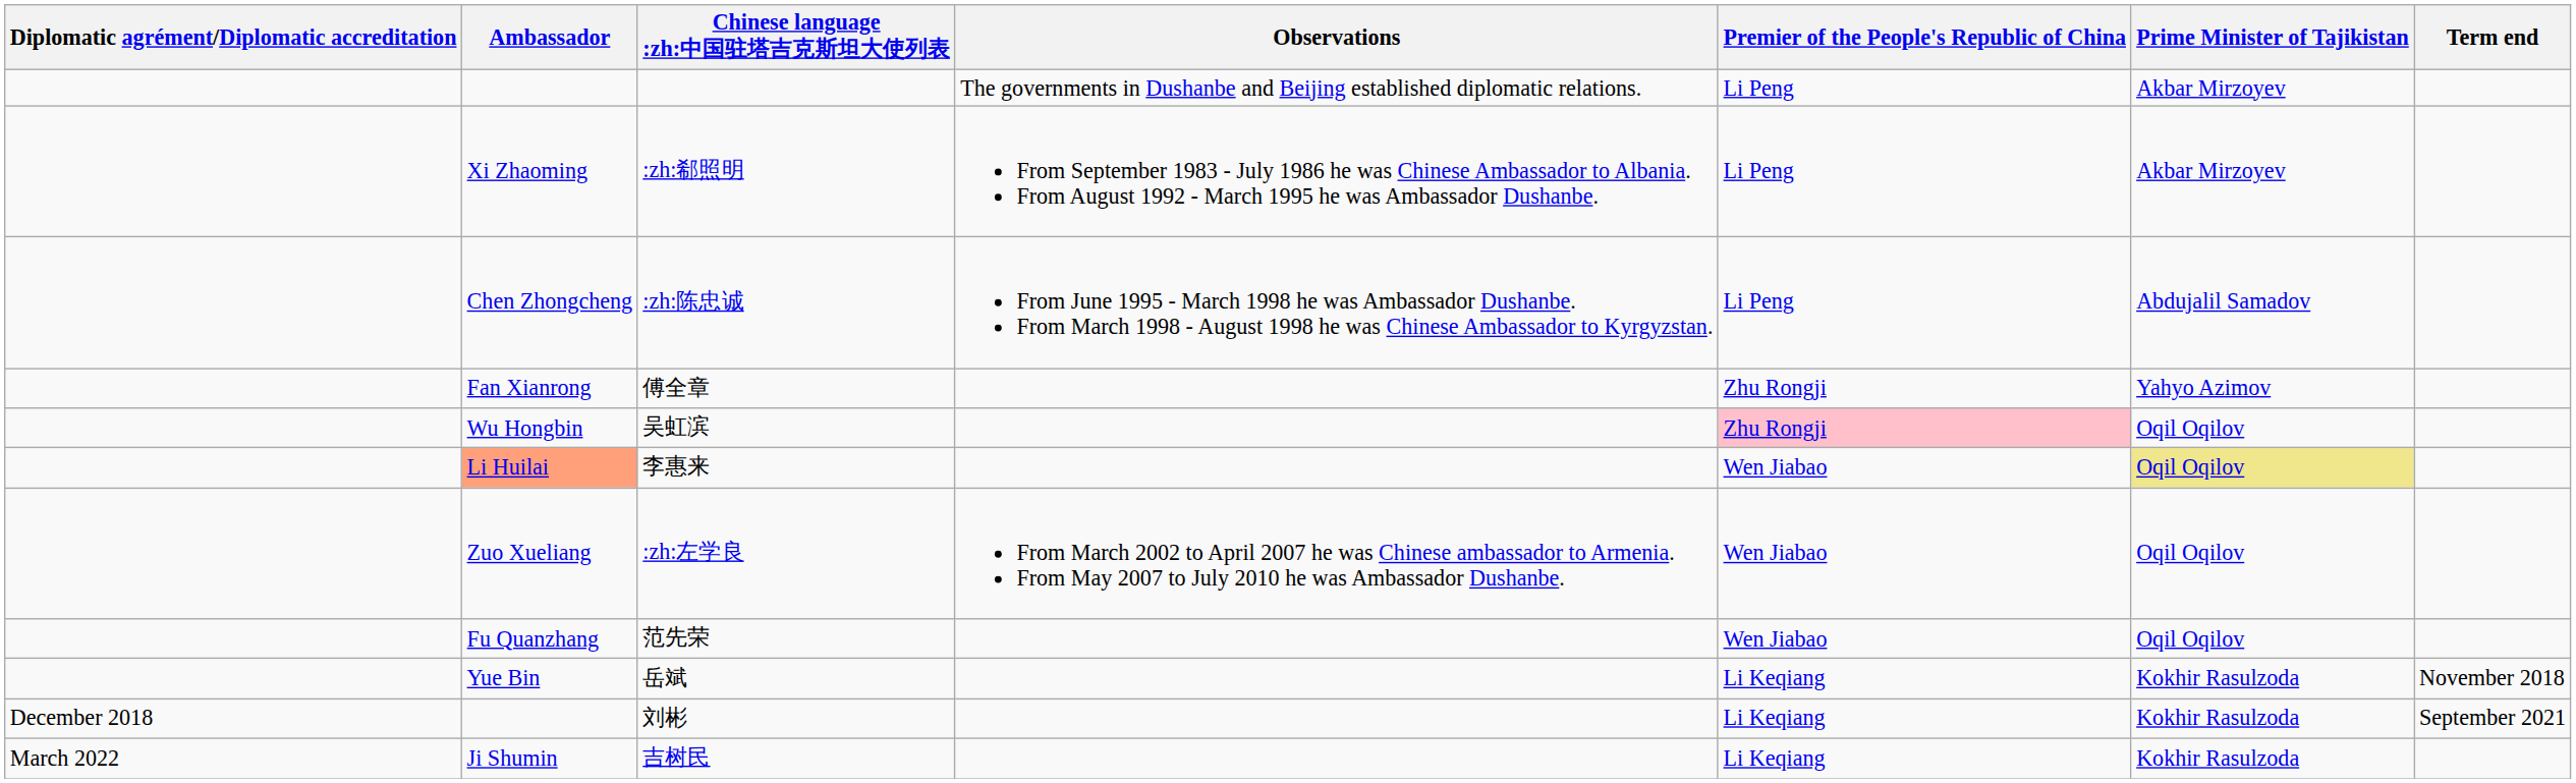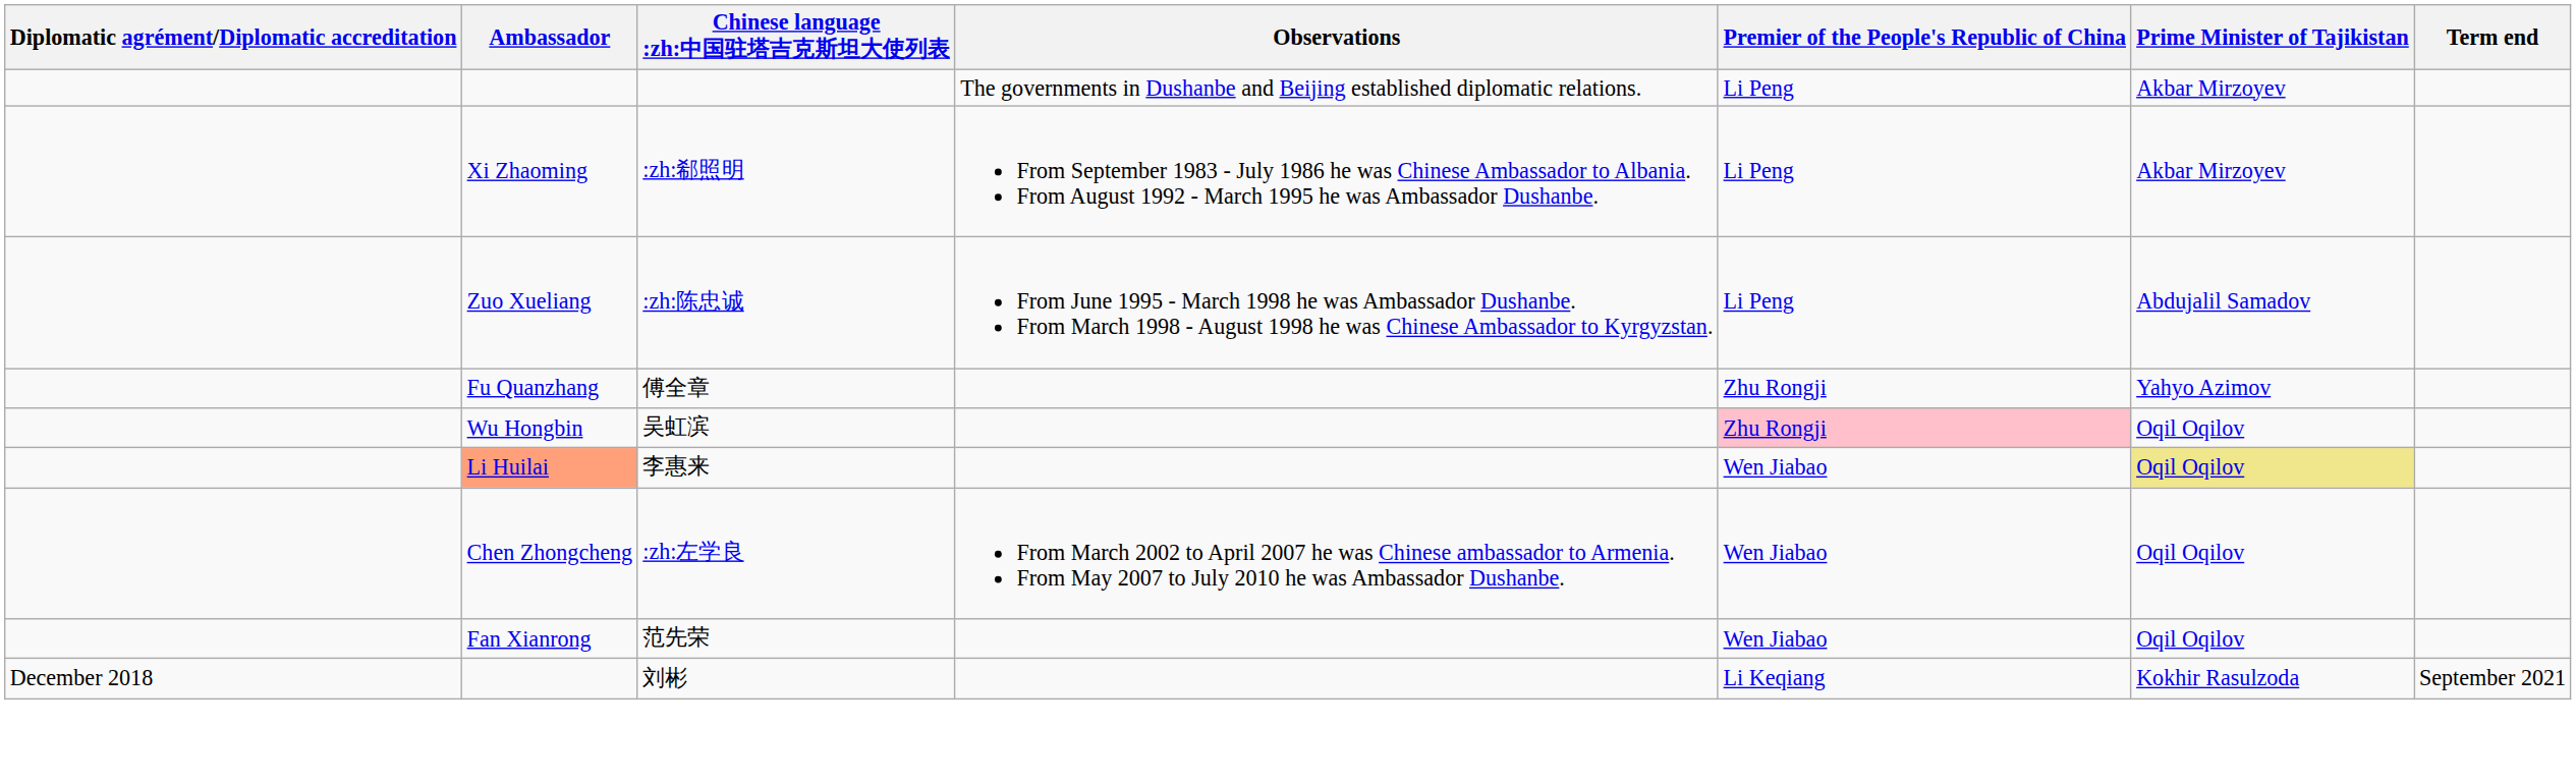:zh:陈忠诚 | Ambassador: Chen Zhongcheng -> Zuo Xueliang
傅全章 | Ambassador: Fan Xianrong -> Fu Quanzhang
:zh:左学良 | Ambassador: Zuo Xueliang -> Chen Zhongcheng
范先荣 | Ambassador: Fu Quanzhang -> Fan Xianrong
- row: Yue Bin | 岳斌 | Li Keqiang | Kokhir Rasulzoda | November 2018
- row: March 2022 | Ji Shumin | 吉树民 | Li Keqiang | Kokhir Rasulzoda
